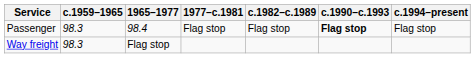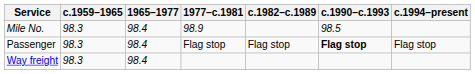+ row: Mile No. | 98.3 | 98.4 | 98.9 | 98.5
Way freight | 1965–1977: Flag stop -> 98.4
